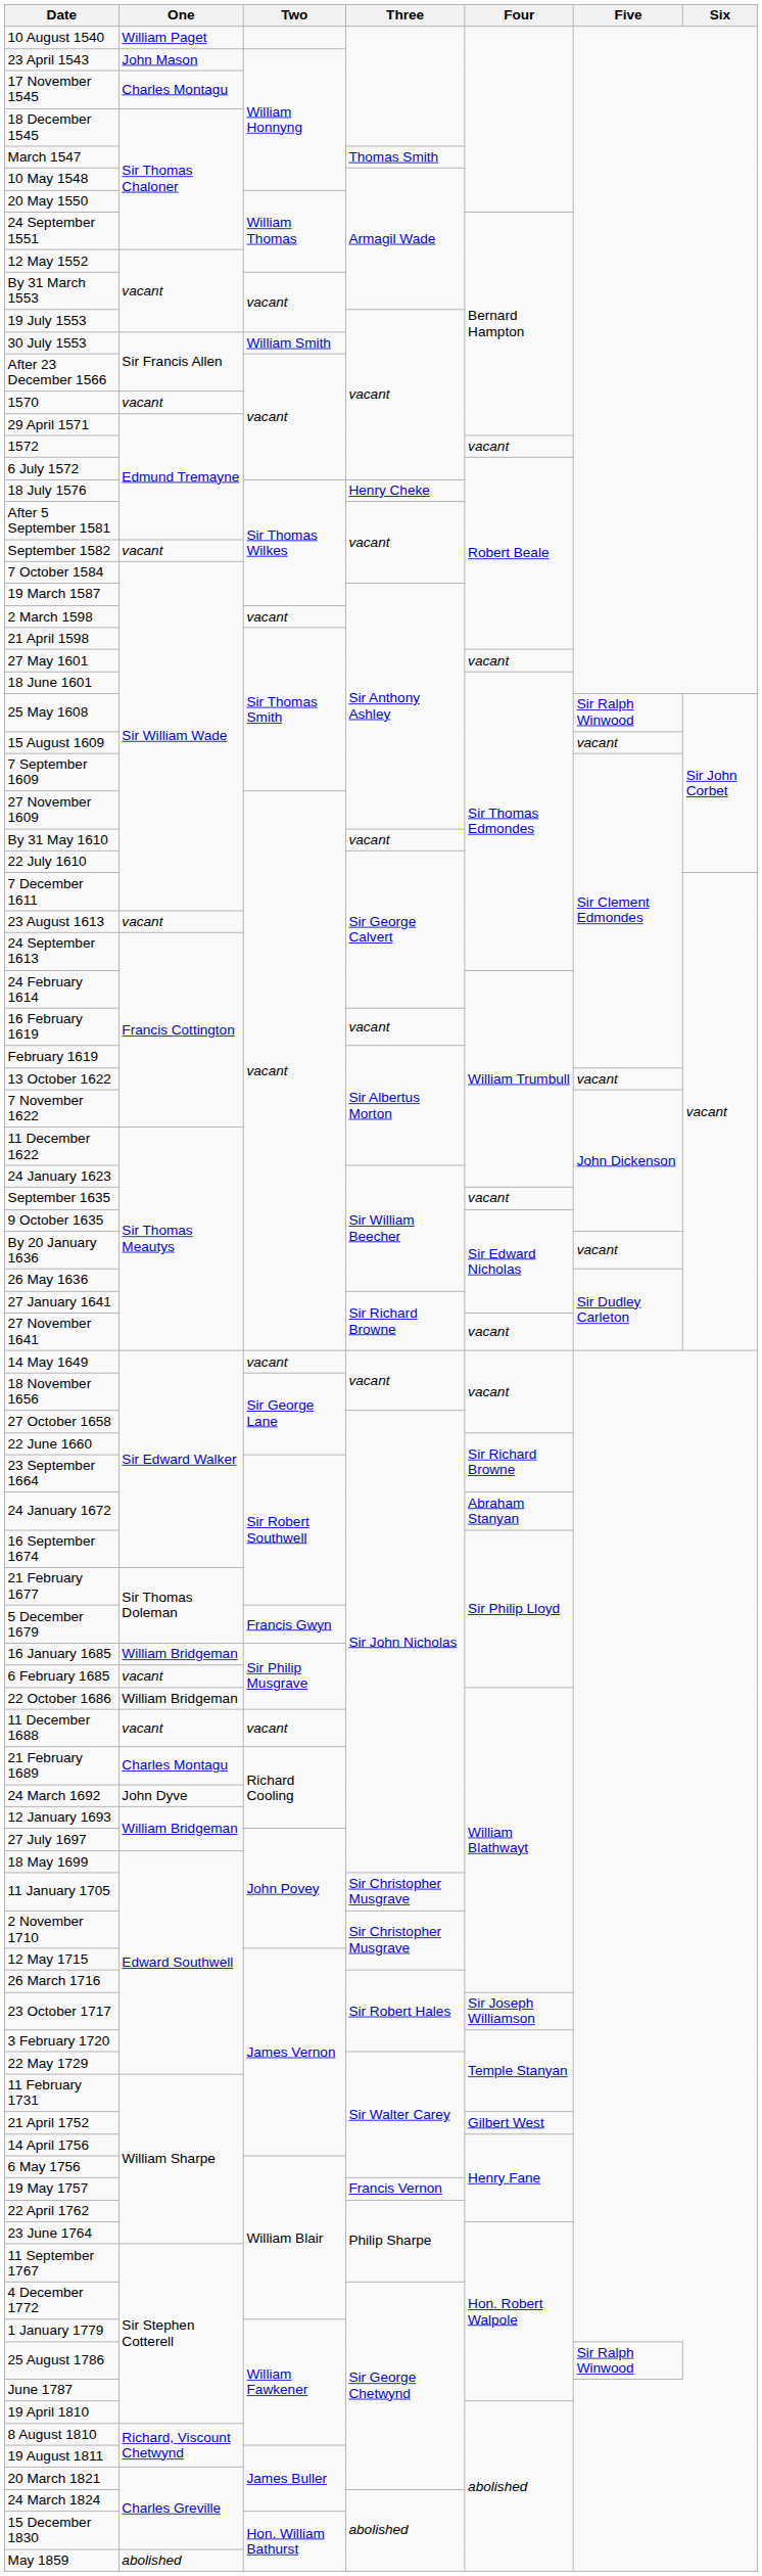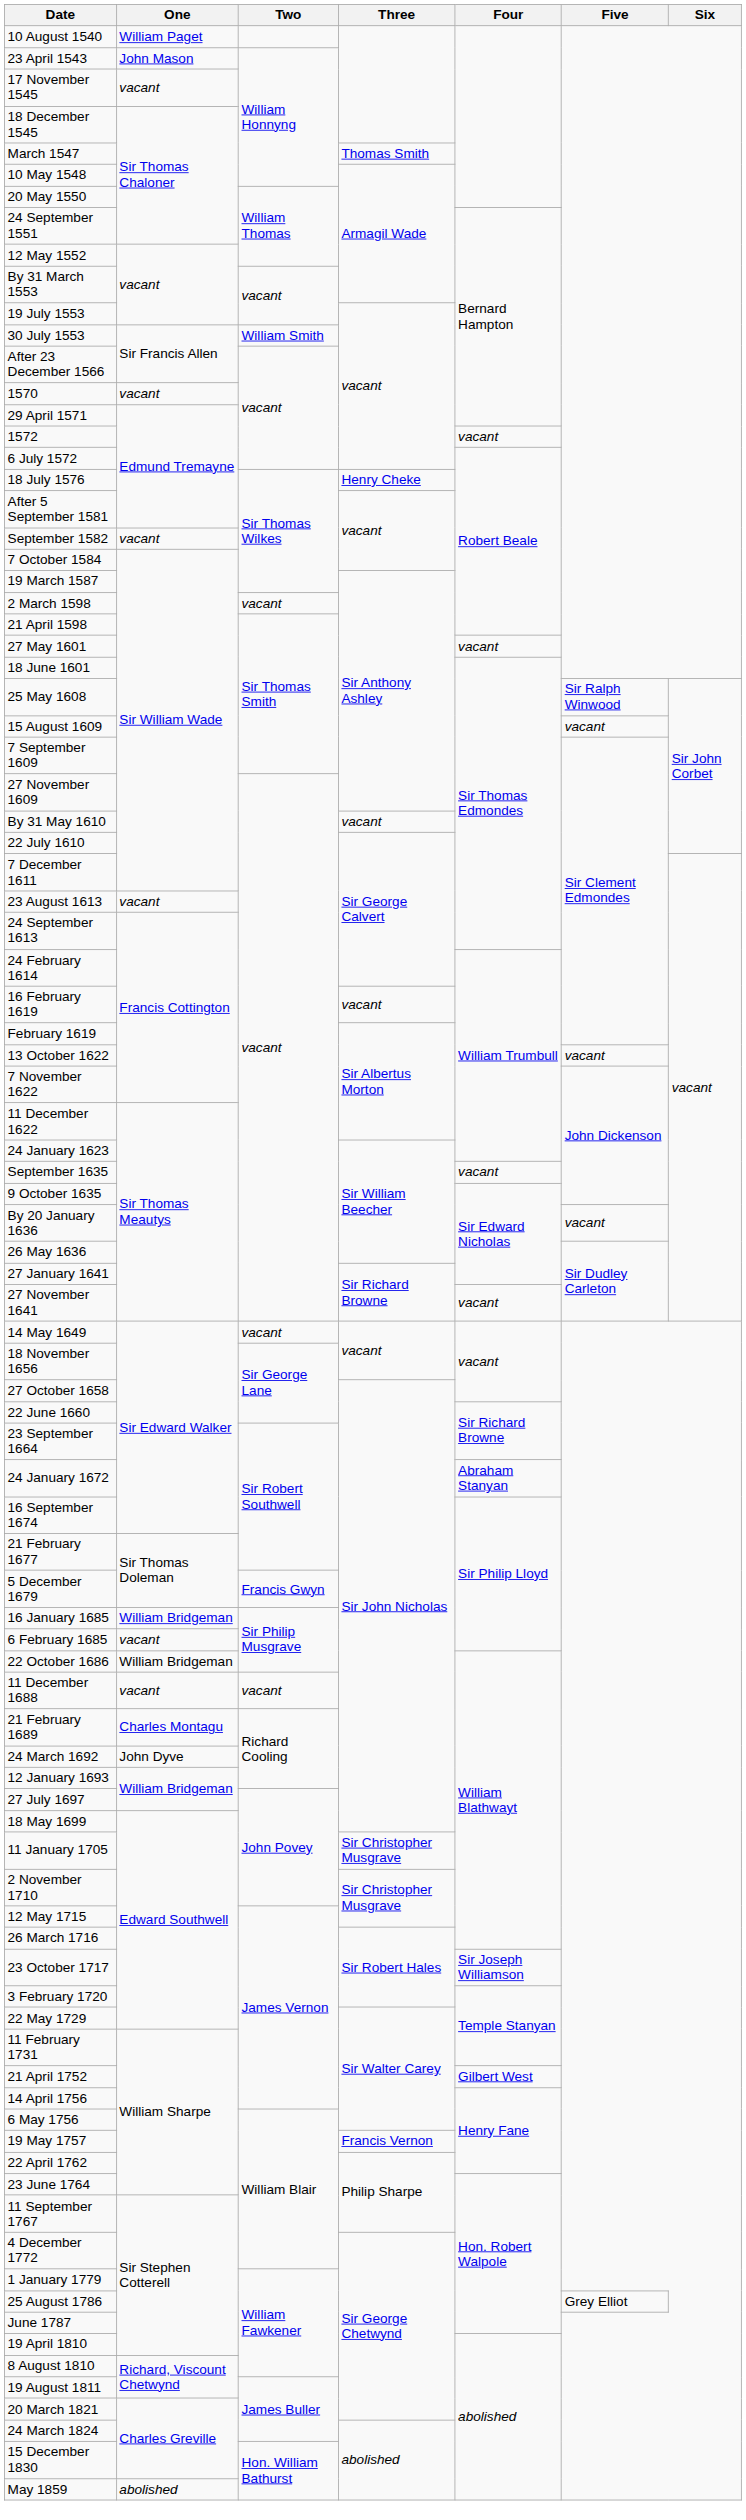17 November 1545 | One: Charles Montagu -> vacant
25 August 1786 | Five: Sir Ralph Winwood -> Grey Elliot
